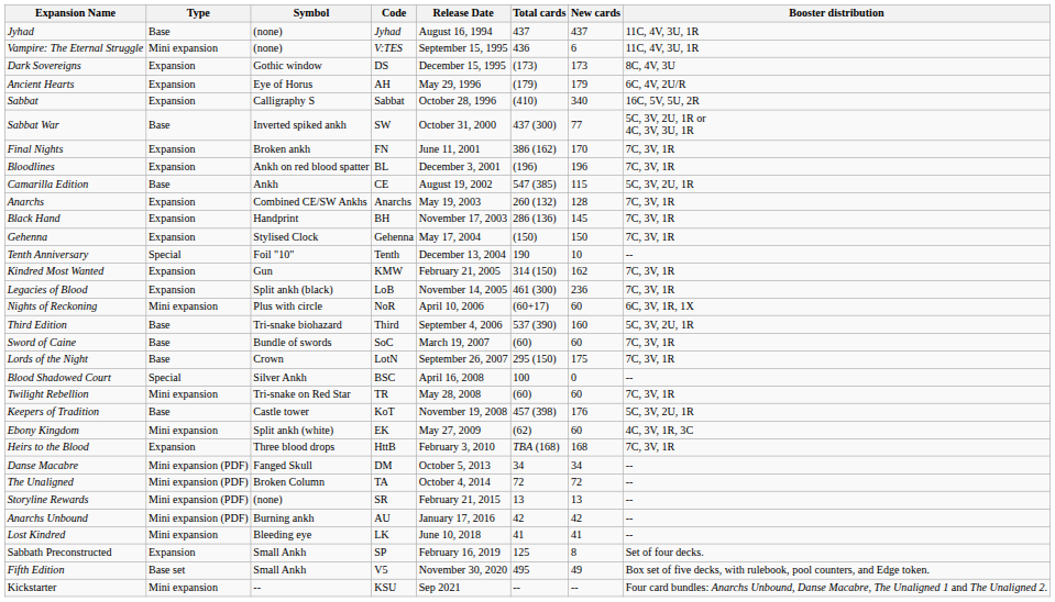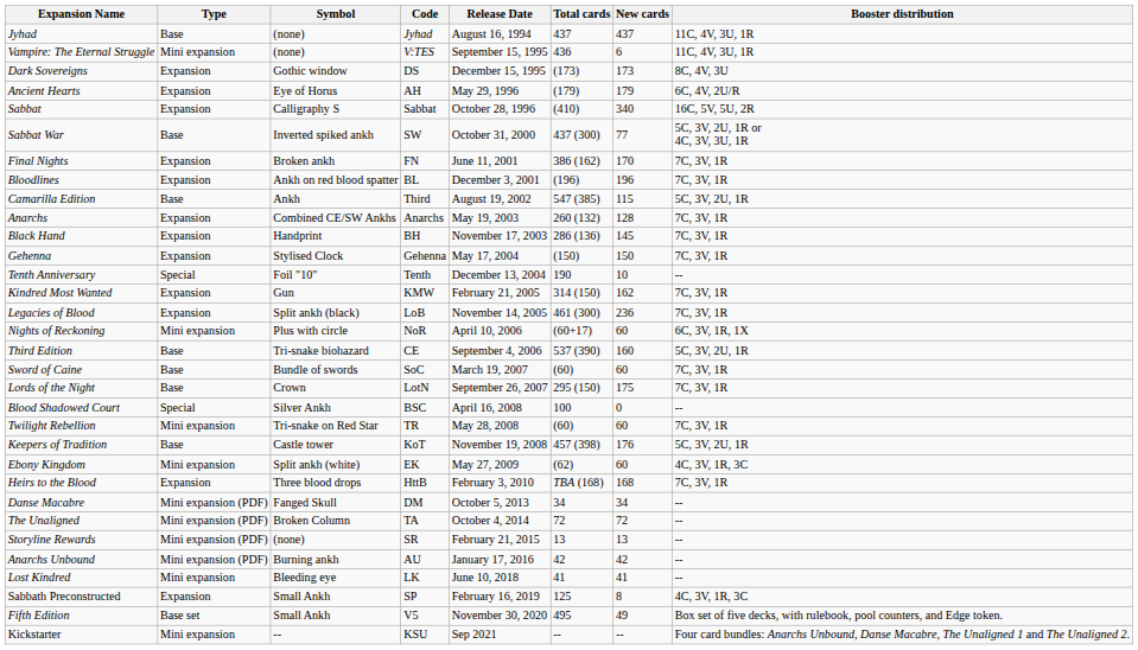Camarilla Edition | Code: CE -> Third
Third Edition | Code: Third -> CE
Sabbath Preconstructed | Booster distribution: Set of four decks. -> 4C, 3V, 1R, 3C
